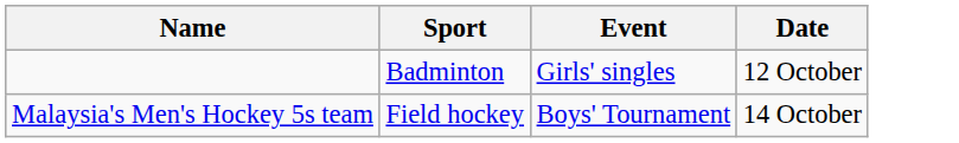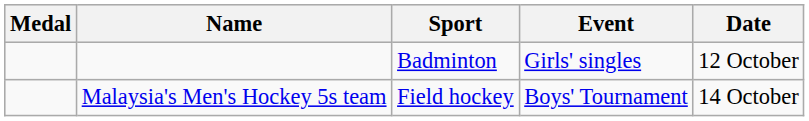+ column: Medal
